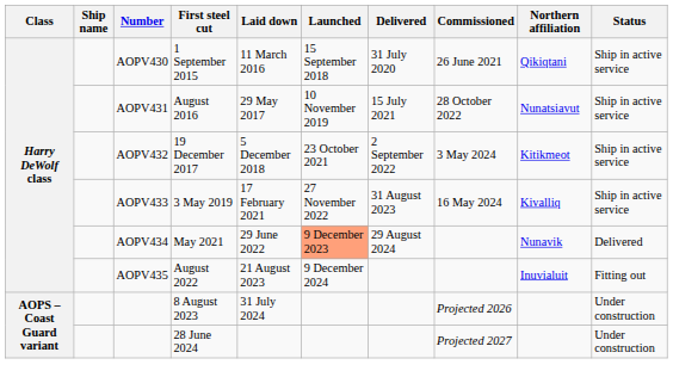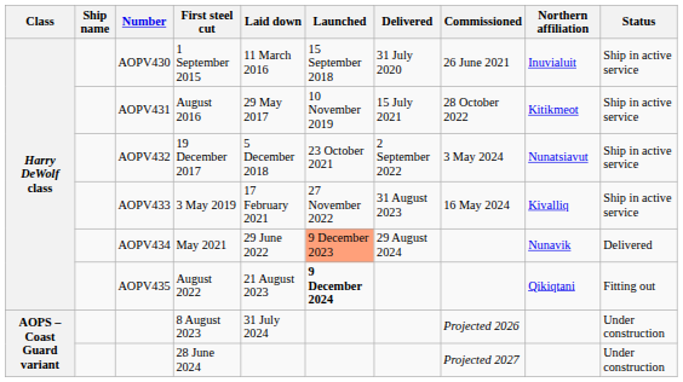1 September 2015 | Northern affiliation: Qikiqtani -> Inuvialuit
August 2016 | Northern affiliation: Nunatsiavut -> Kitikmeot
19 December 2017 | Northern affiliation: Kitikmeot -> Nunatsiavut
August 2022 | Launched: normal -> bold
August 2022 | Northern affiliation: Inuvialuit -> Qikiqtani
